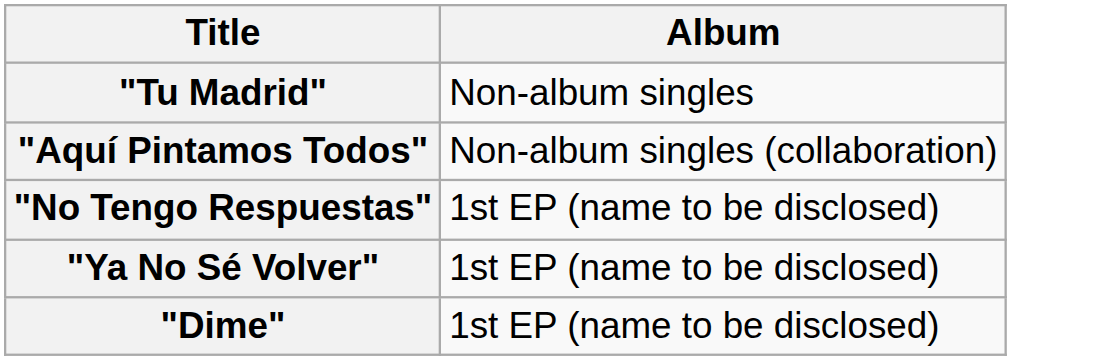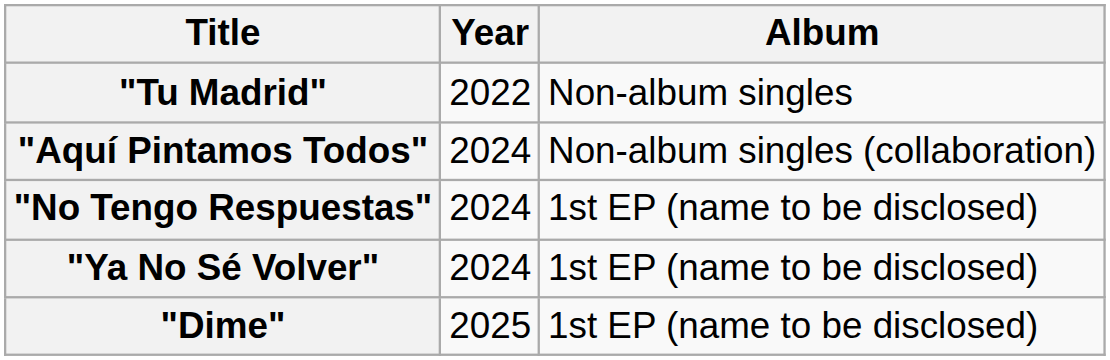+ column: Year | 2022 | 2024 | 2024 | 2024 | 2025
